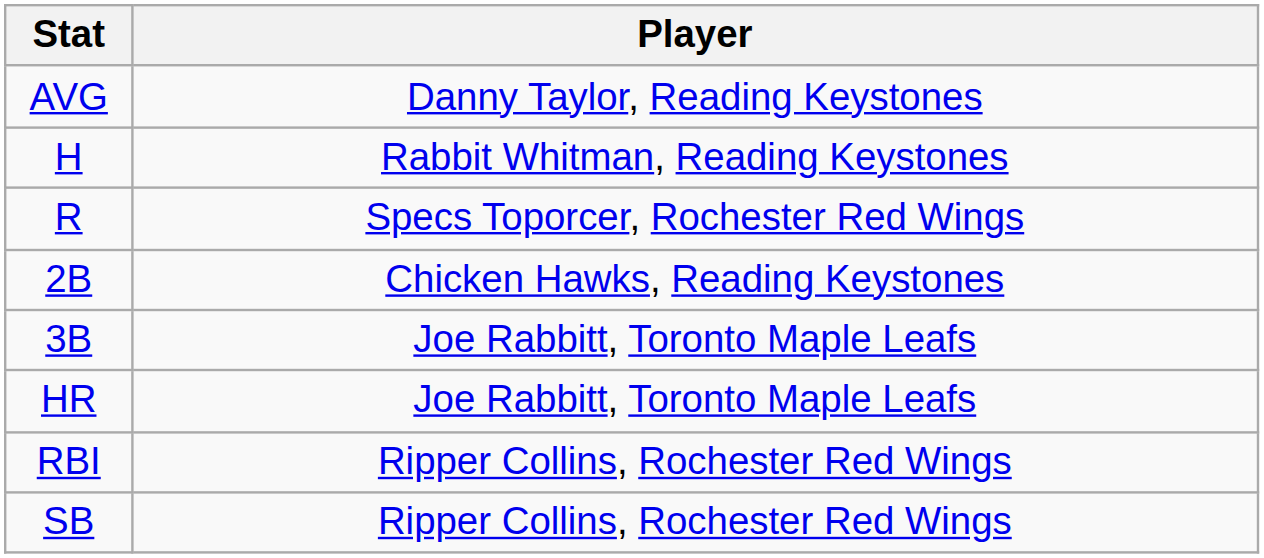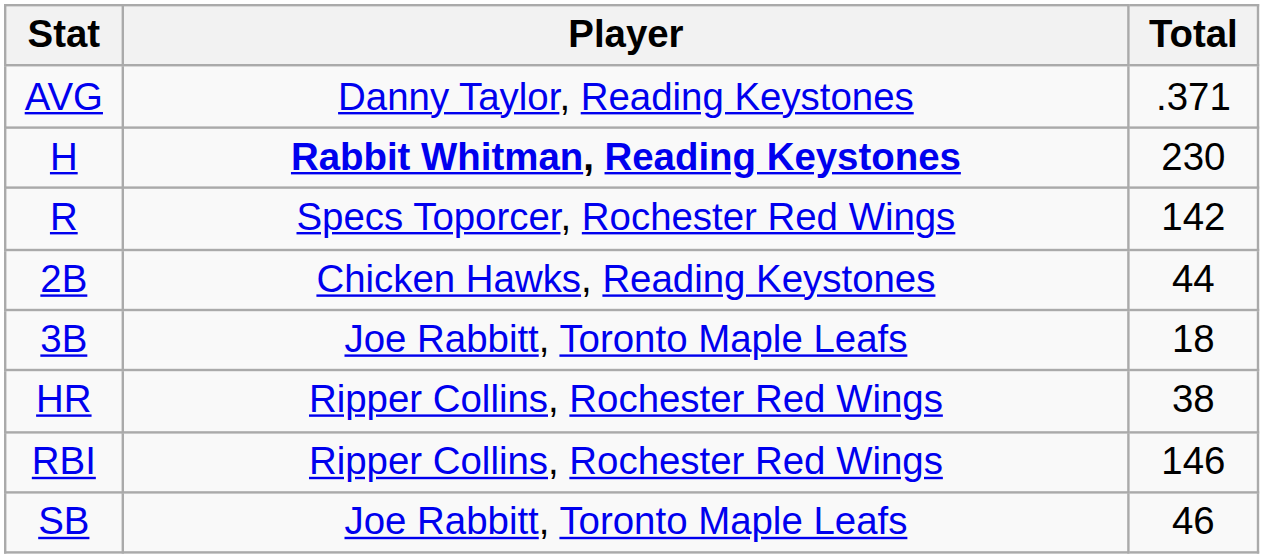+ column: Total | .371 | 230 | 142 | 44 | 18 | 38 | 146 | 46
H | Player: normal -> bold
HR | Player: Joe Rabbitt, Toronto Maple Leafs -> Ripper Collins, Rochester Red Wings
SB | Player: Ripper Collins, Rochester Red Wings -> Joe Rabbitt, Toronto Maple Leafs
